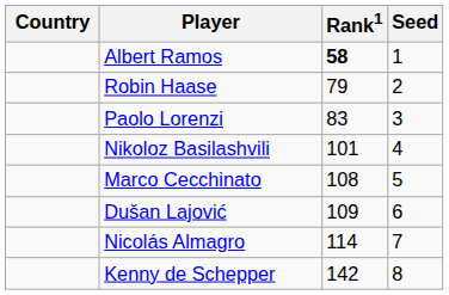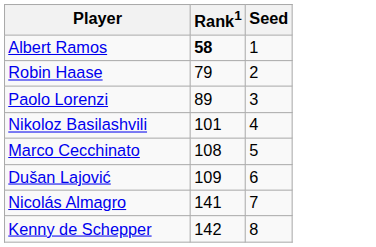- column: Country
Paolo Lorenzi | Rank1: 83 -> 89
Nicolás Almagro | Rank1: 114 -> 141
